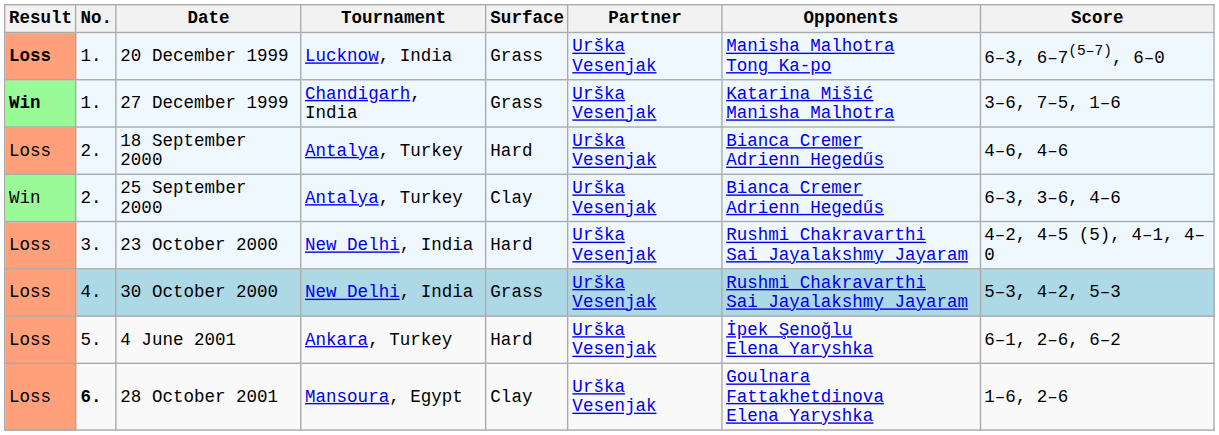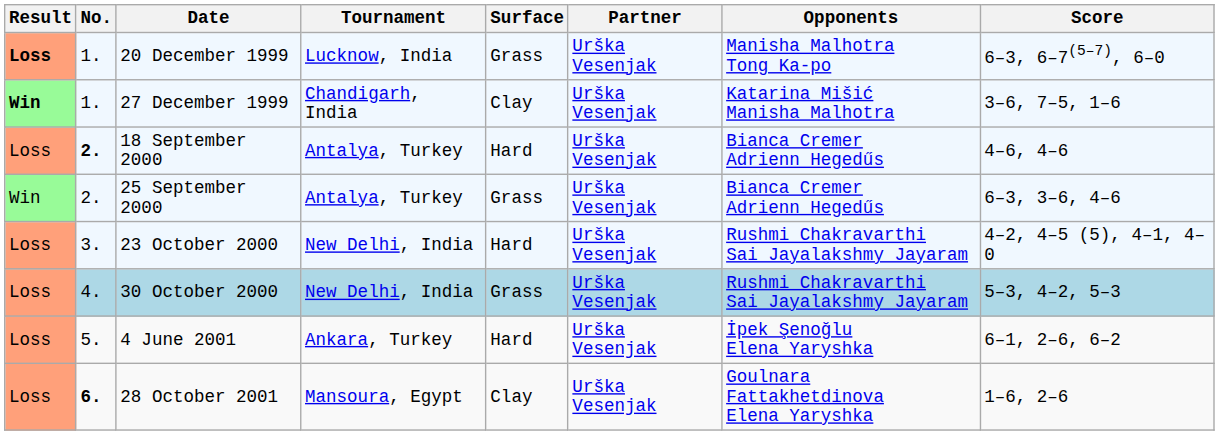27 December 1999 | Surface: Grass -> Clay
18 September 2000 | No.: normal -> bold
25 September 2000 | Surface: Clay -> Grass
